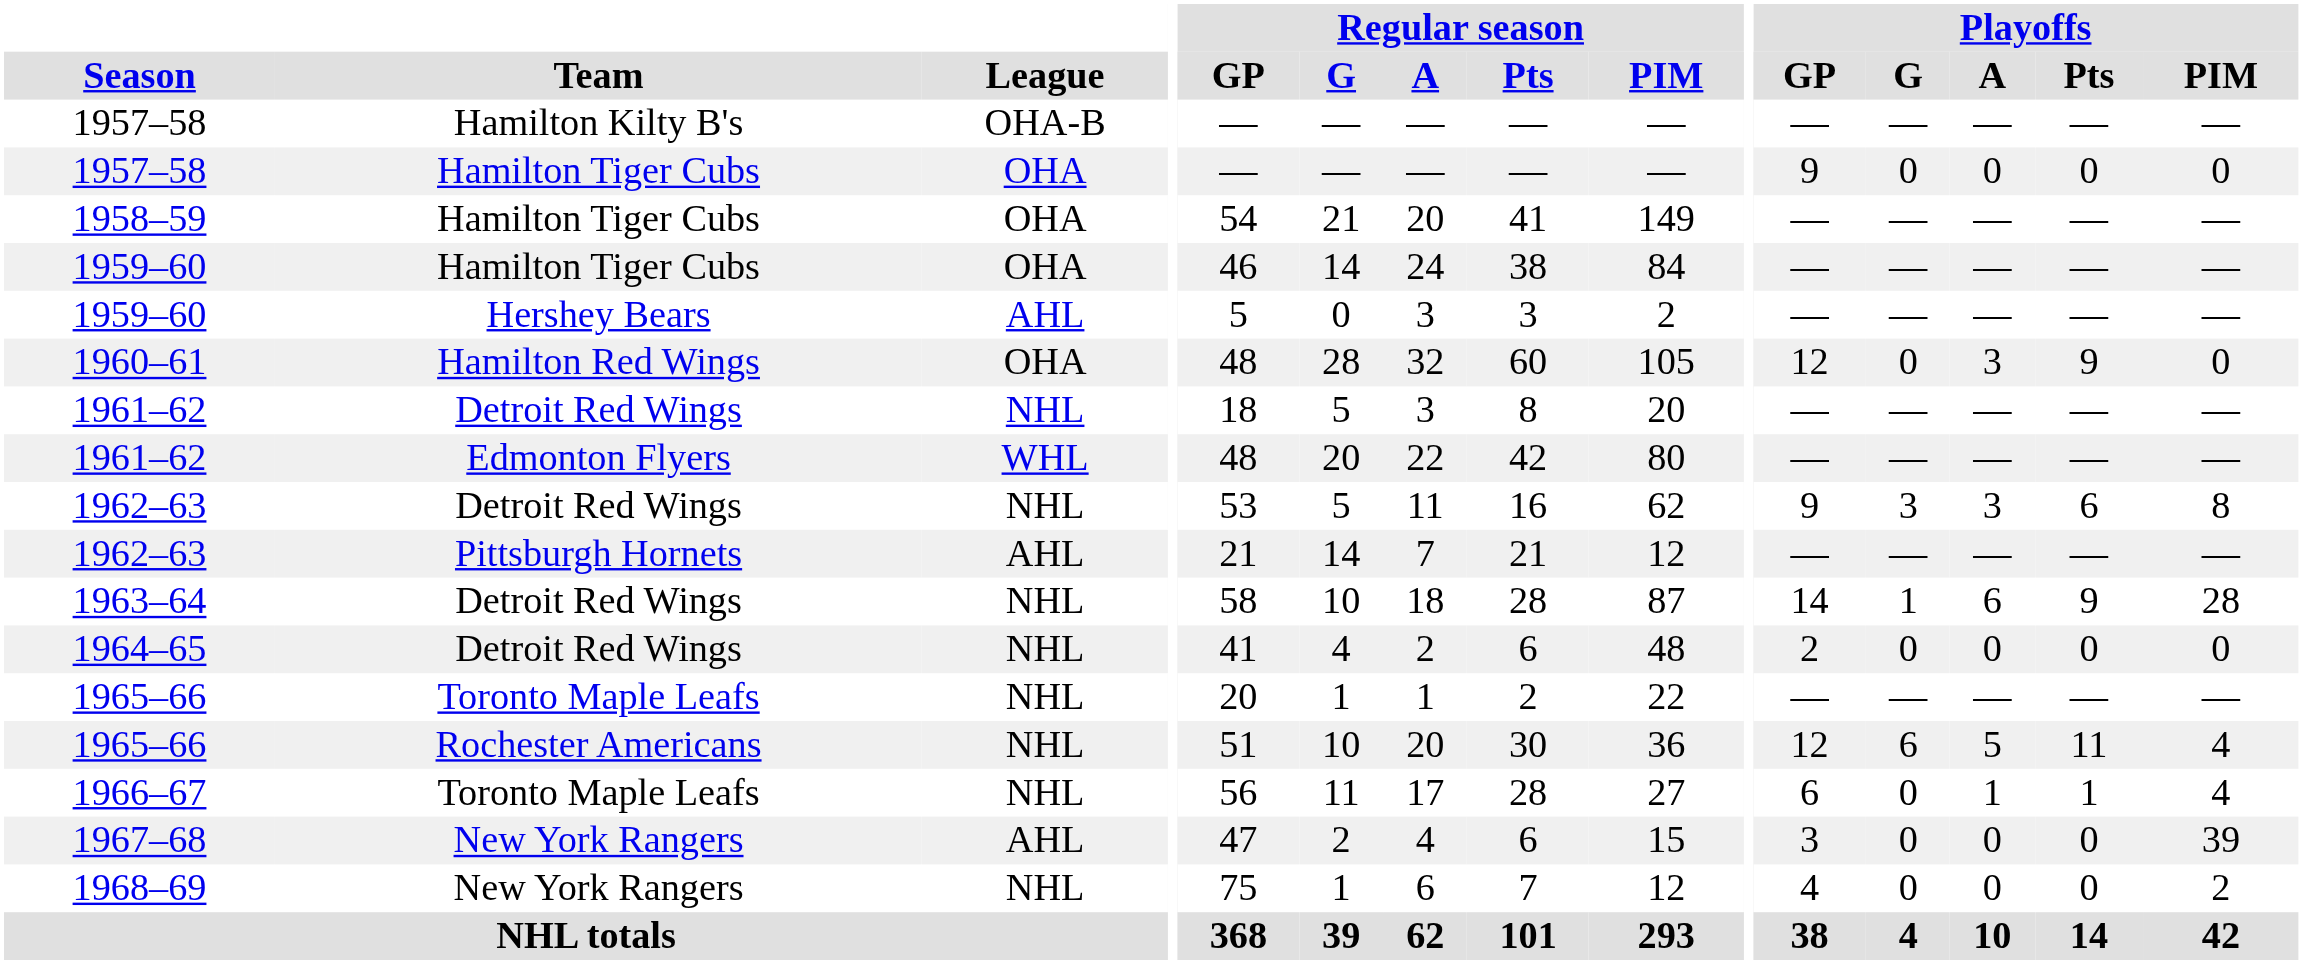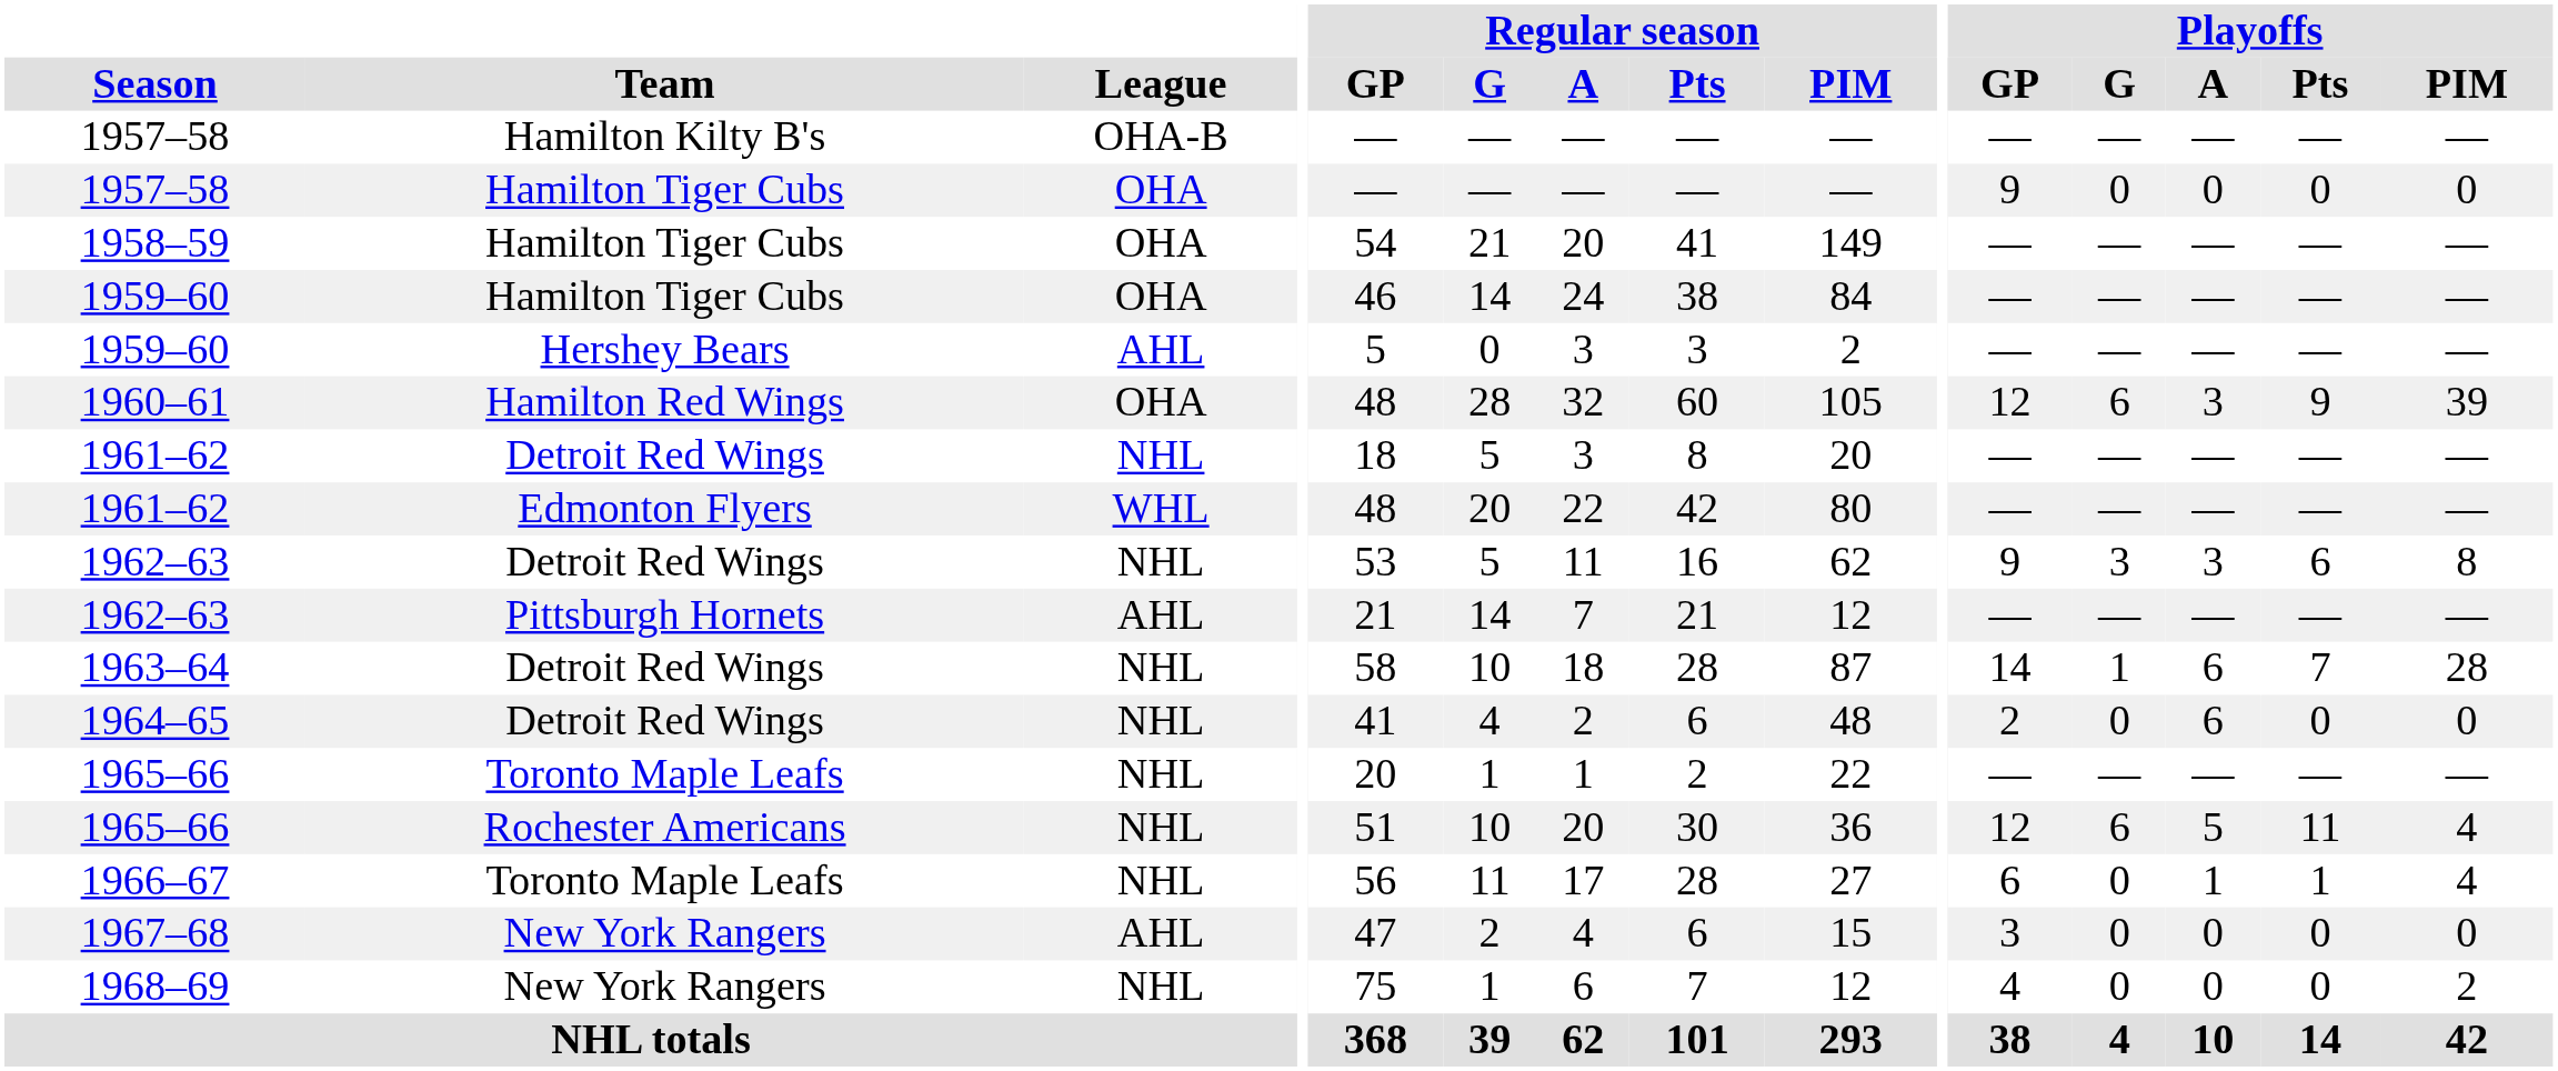1960–61 | Playoffs / G: 0 -> 6
1960–61 | Playoffs / PIM: 0 -> 39
1963–64 | Playoffs / Pts: 9 -> 7
1964–65 | Playoffs / A: 0 -> 6
1967–68 | Playoffs / PIM: 39 -> 0
